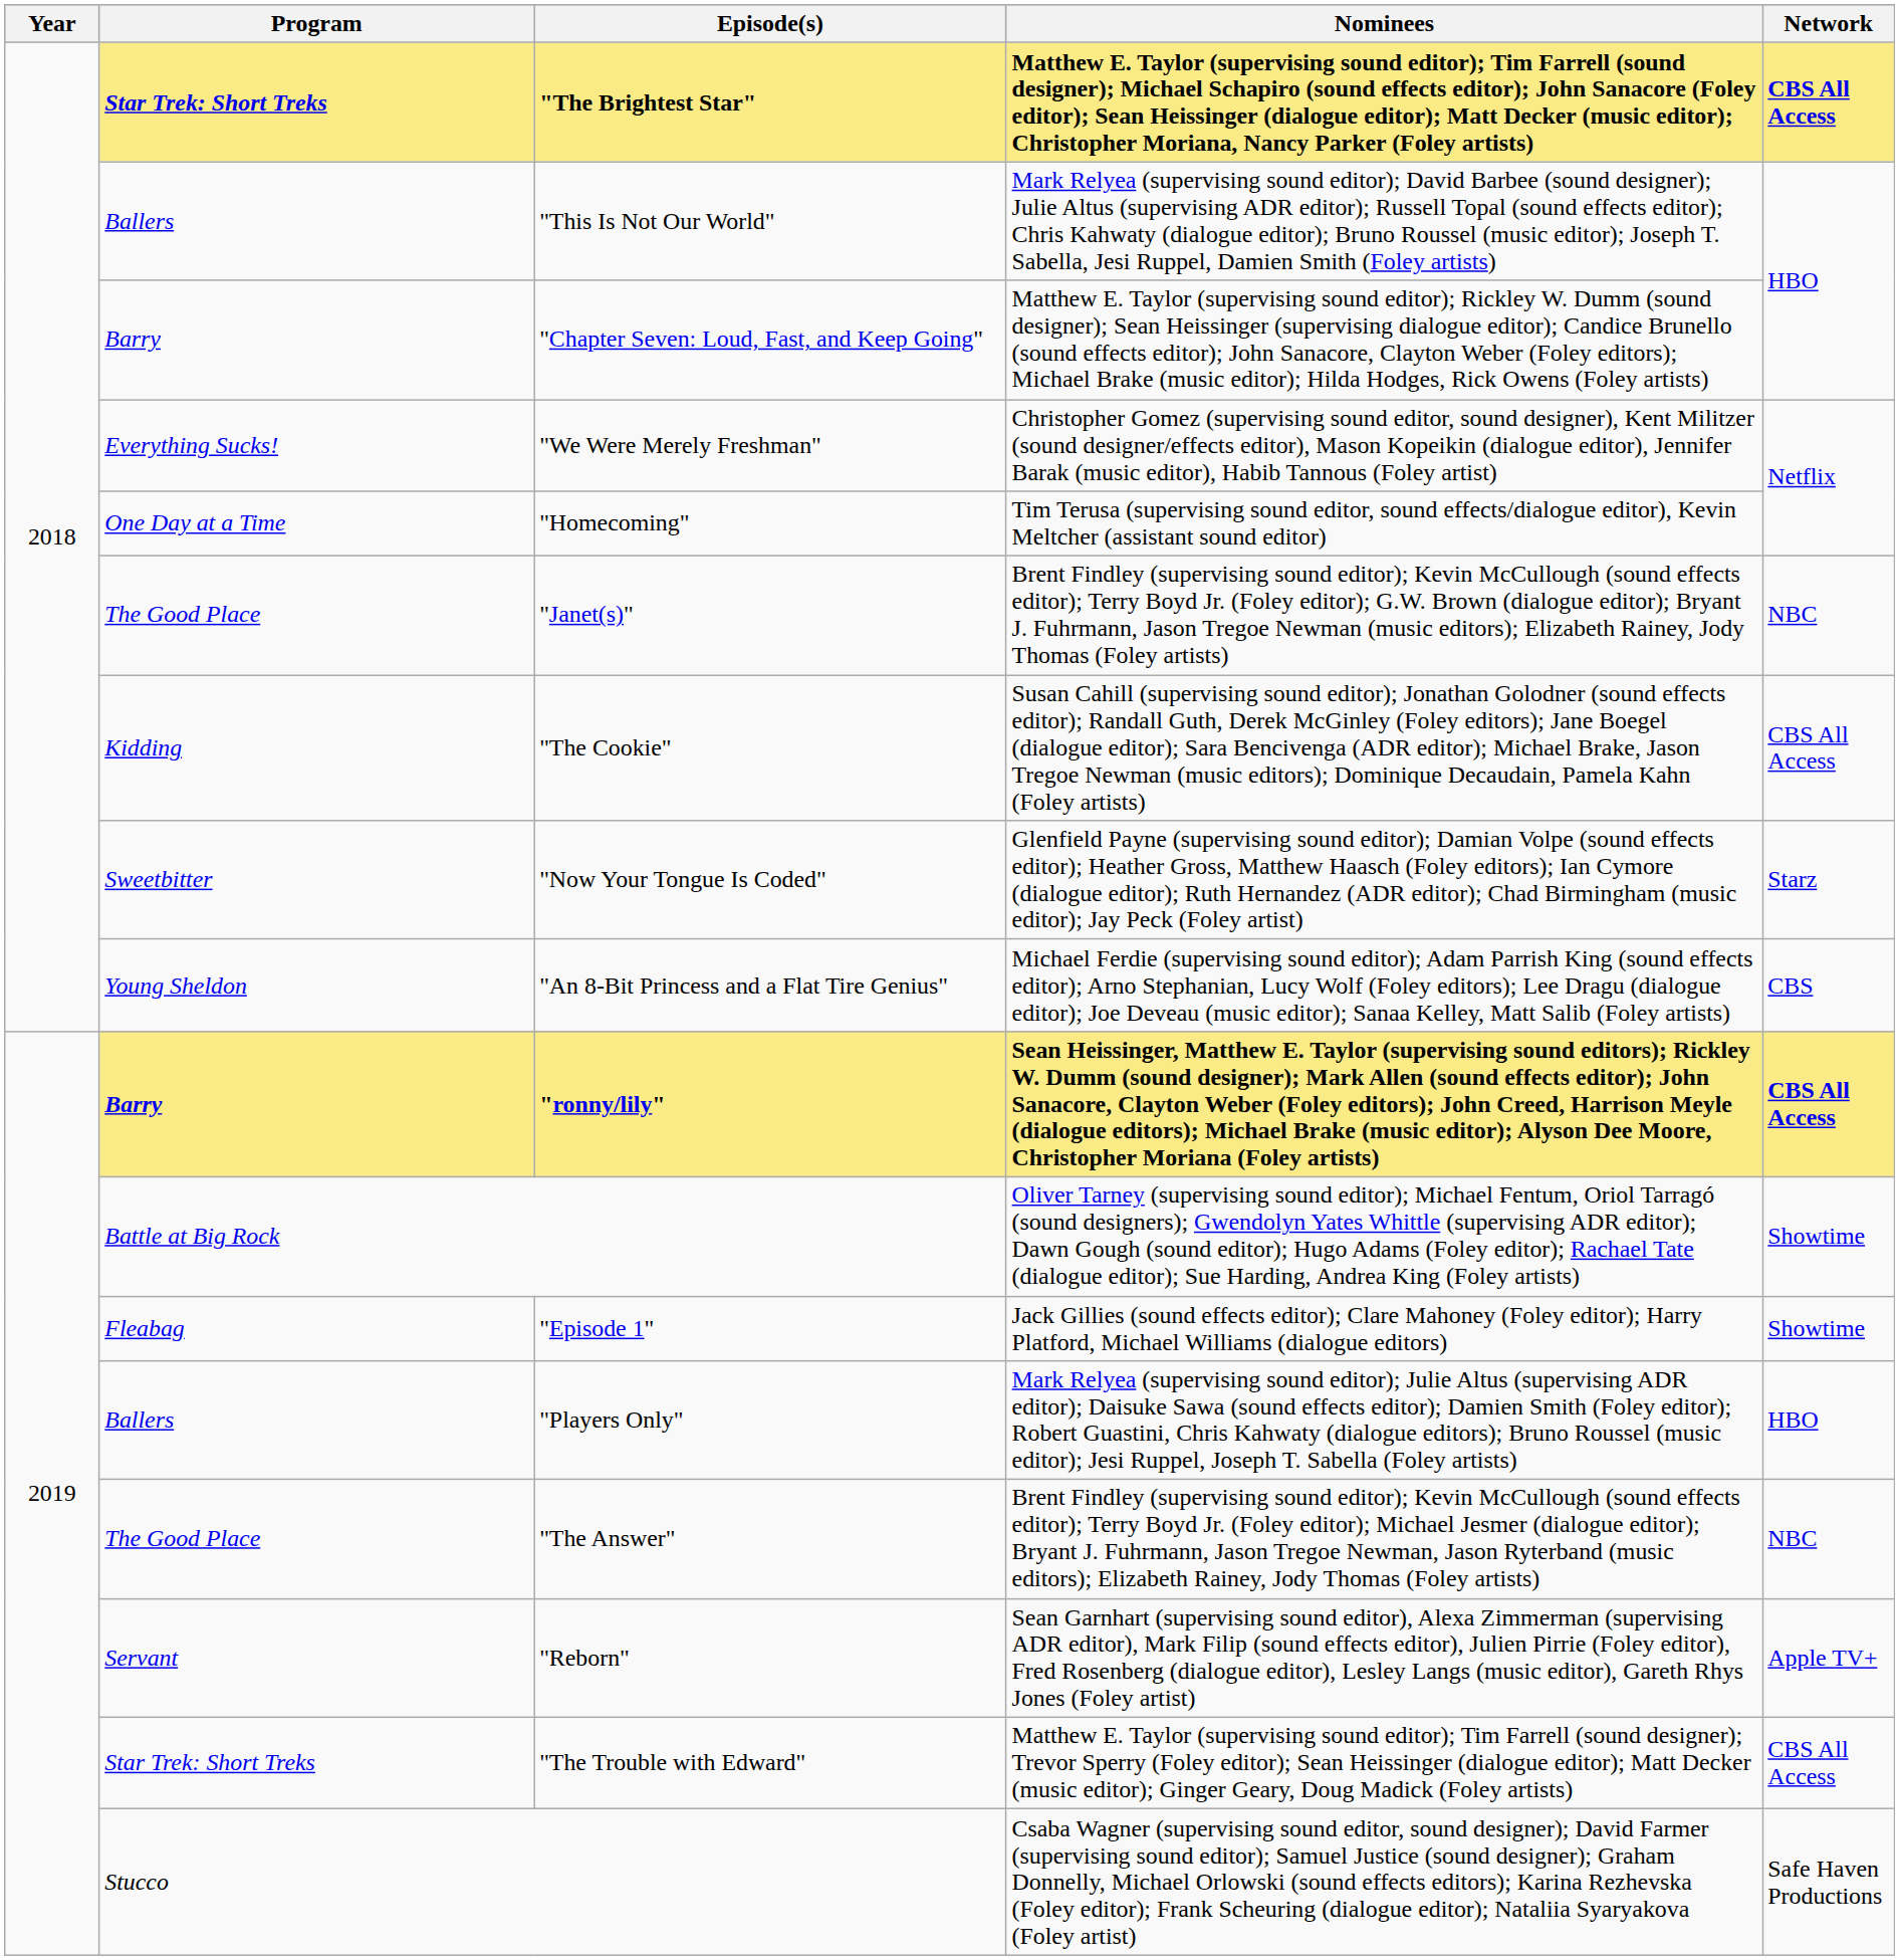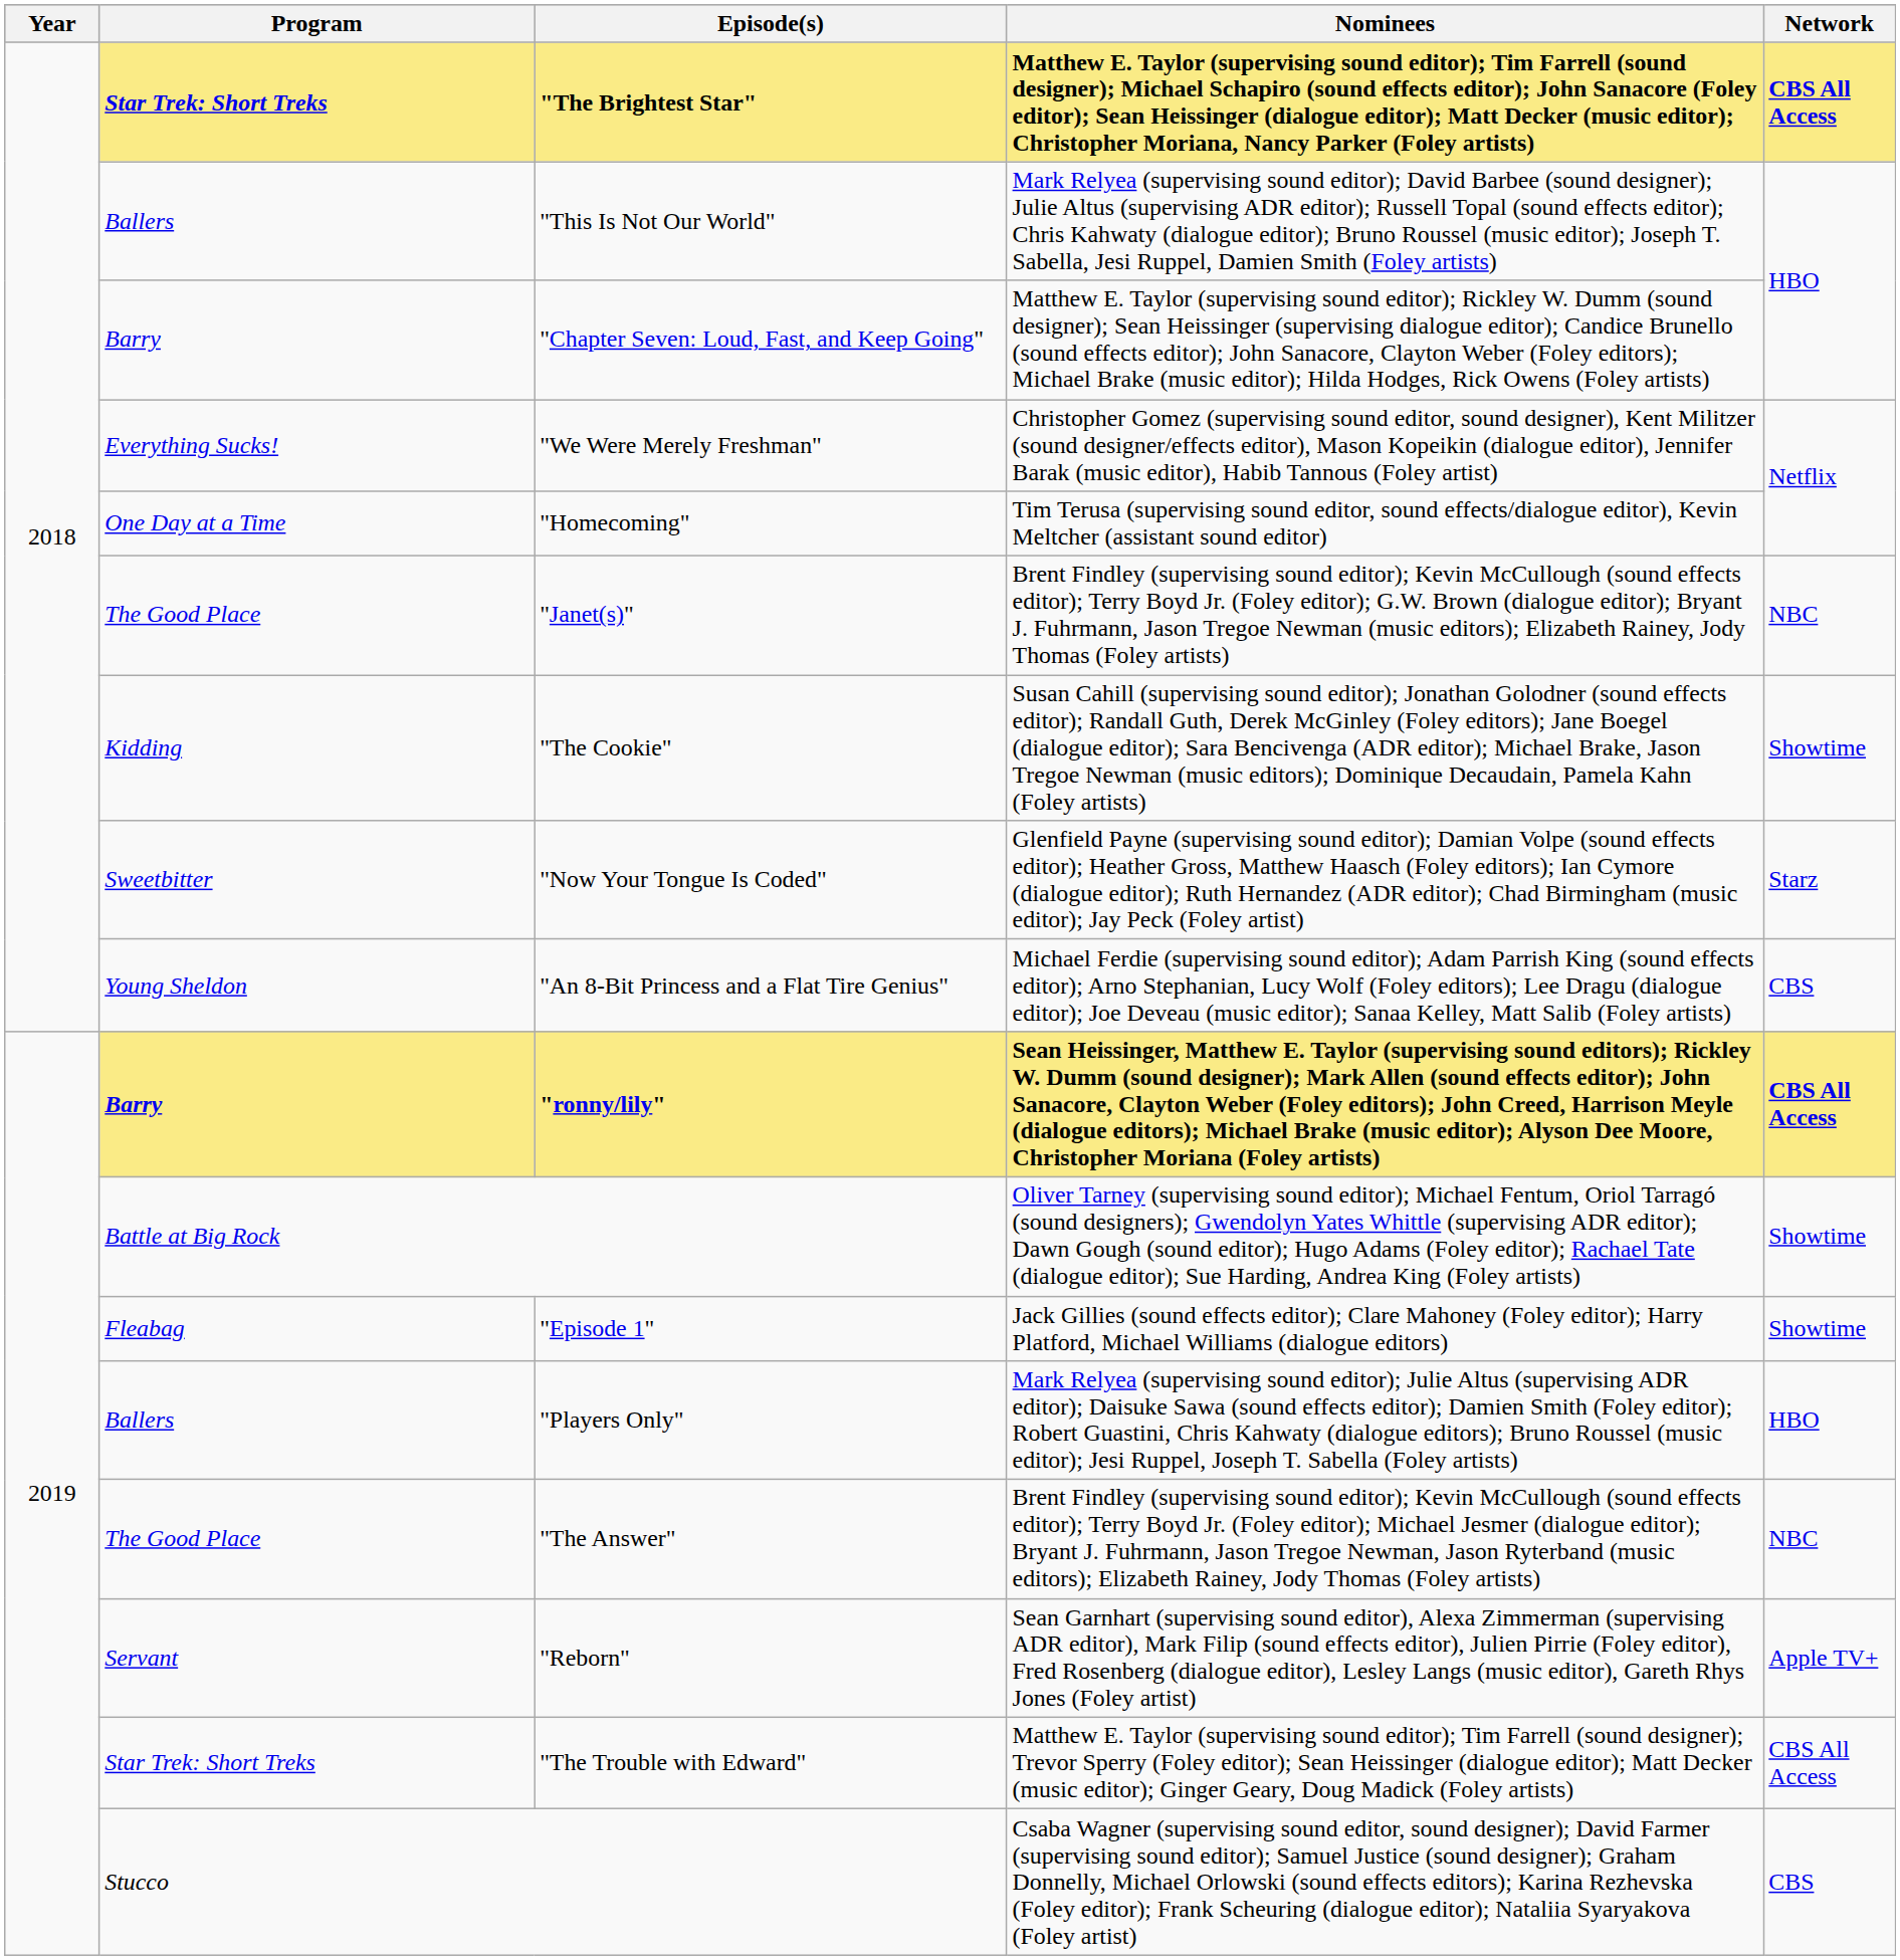"The Cookie" | Network: CBS All Access -> Showtime
Stucco | Network: Safe Haven Productions -> CBS
